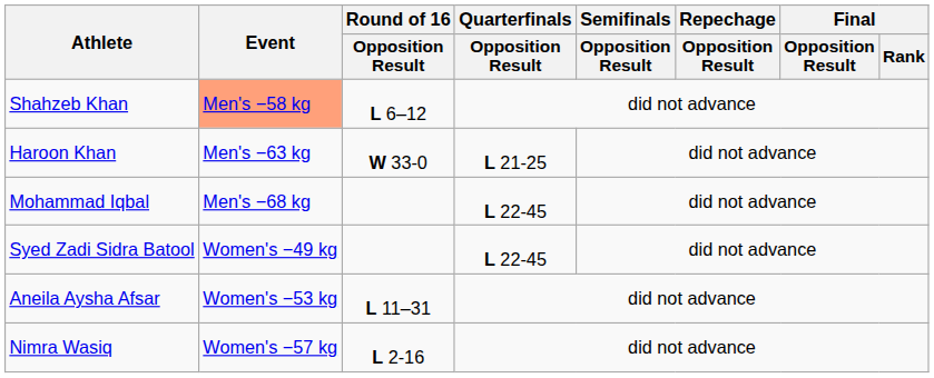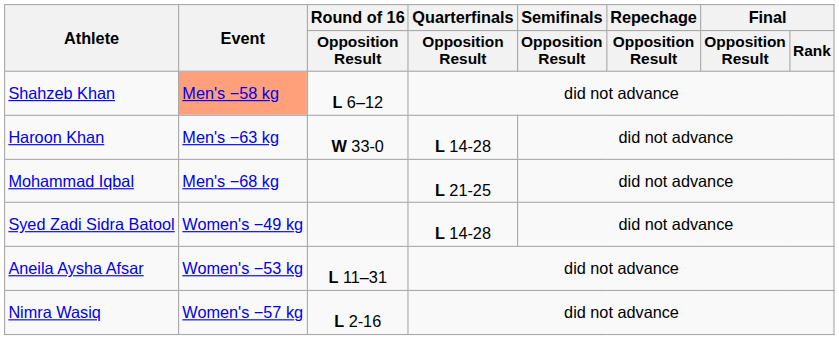Haroon Khan | Quarterfinals / Opposition Result: L 21-25 -> L 14-28
Mohammad Iqbal | Quarterfinals / Opposition Result: L 22-45 -> L 21-25
Syed Zadi Sidra Batool | Quarterfinals / Opposition Result: L 22-45 -> L 14-28
